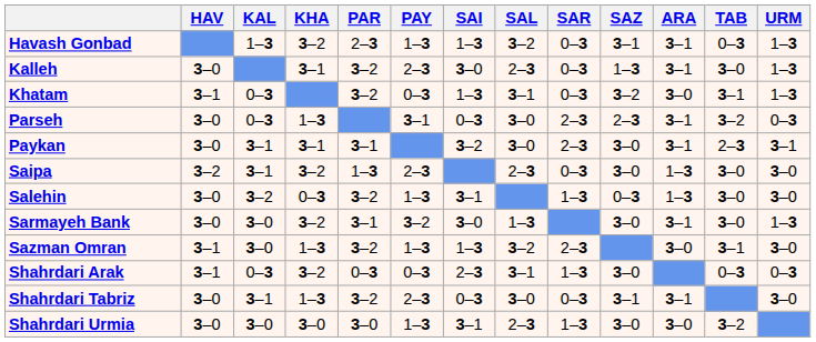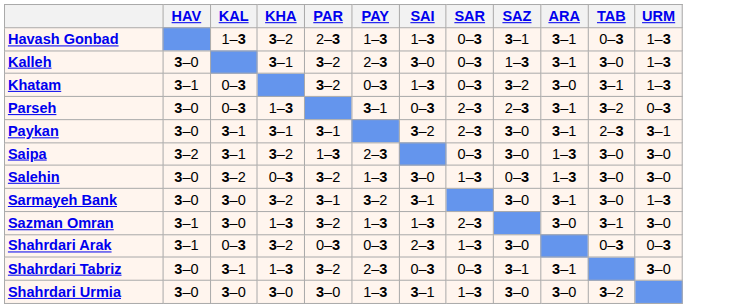- column: SAL | 3–2 | 2–3 | 3–1 | 3–0 | 3–0 | 2–3 | 1–3 | 3–2 | 3–1 | 3–0 | 2–3
Salehin | SAI: 3–1 -> 3–0
Sarmayeh Bank | SAI: 3–0 -> 3–1
